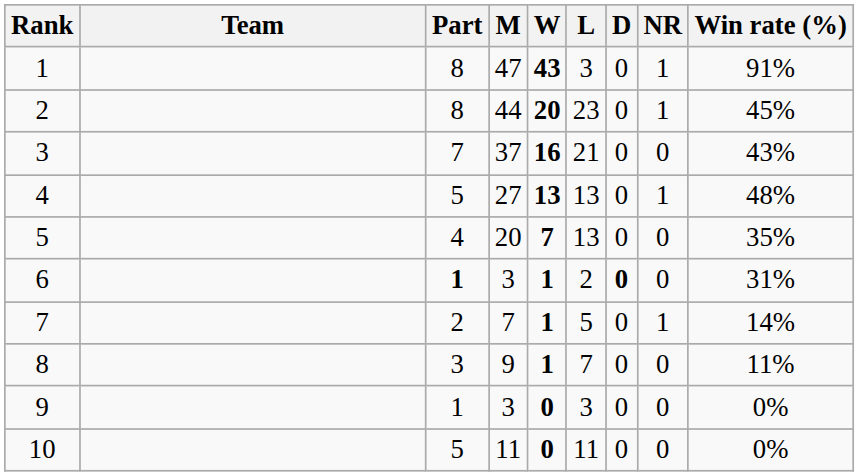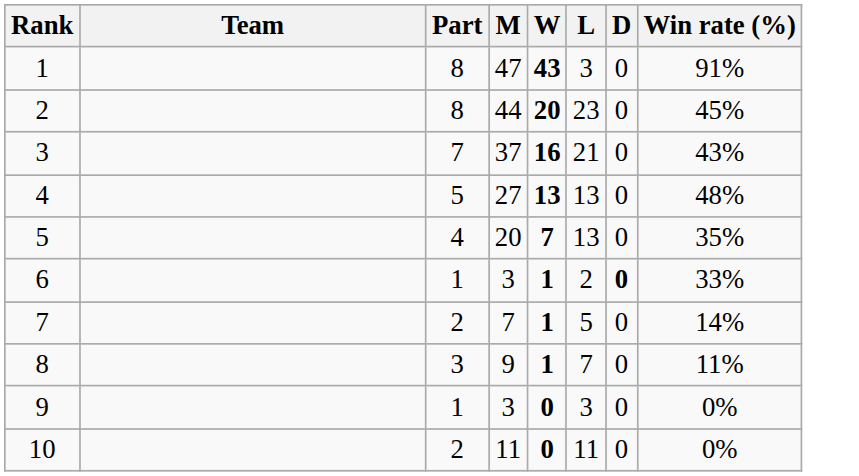- column: NR | 1 | 1 | 0 | 1 | 0 | 0 | 1 | 0 | 0 | 0
6 | Part: bold -> normal
6 | Win rate (%): 31% -> 33%
10 | Part: 5 -> 2
